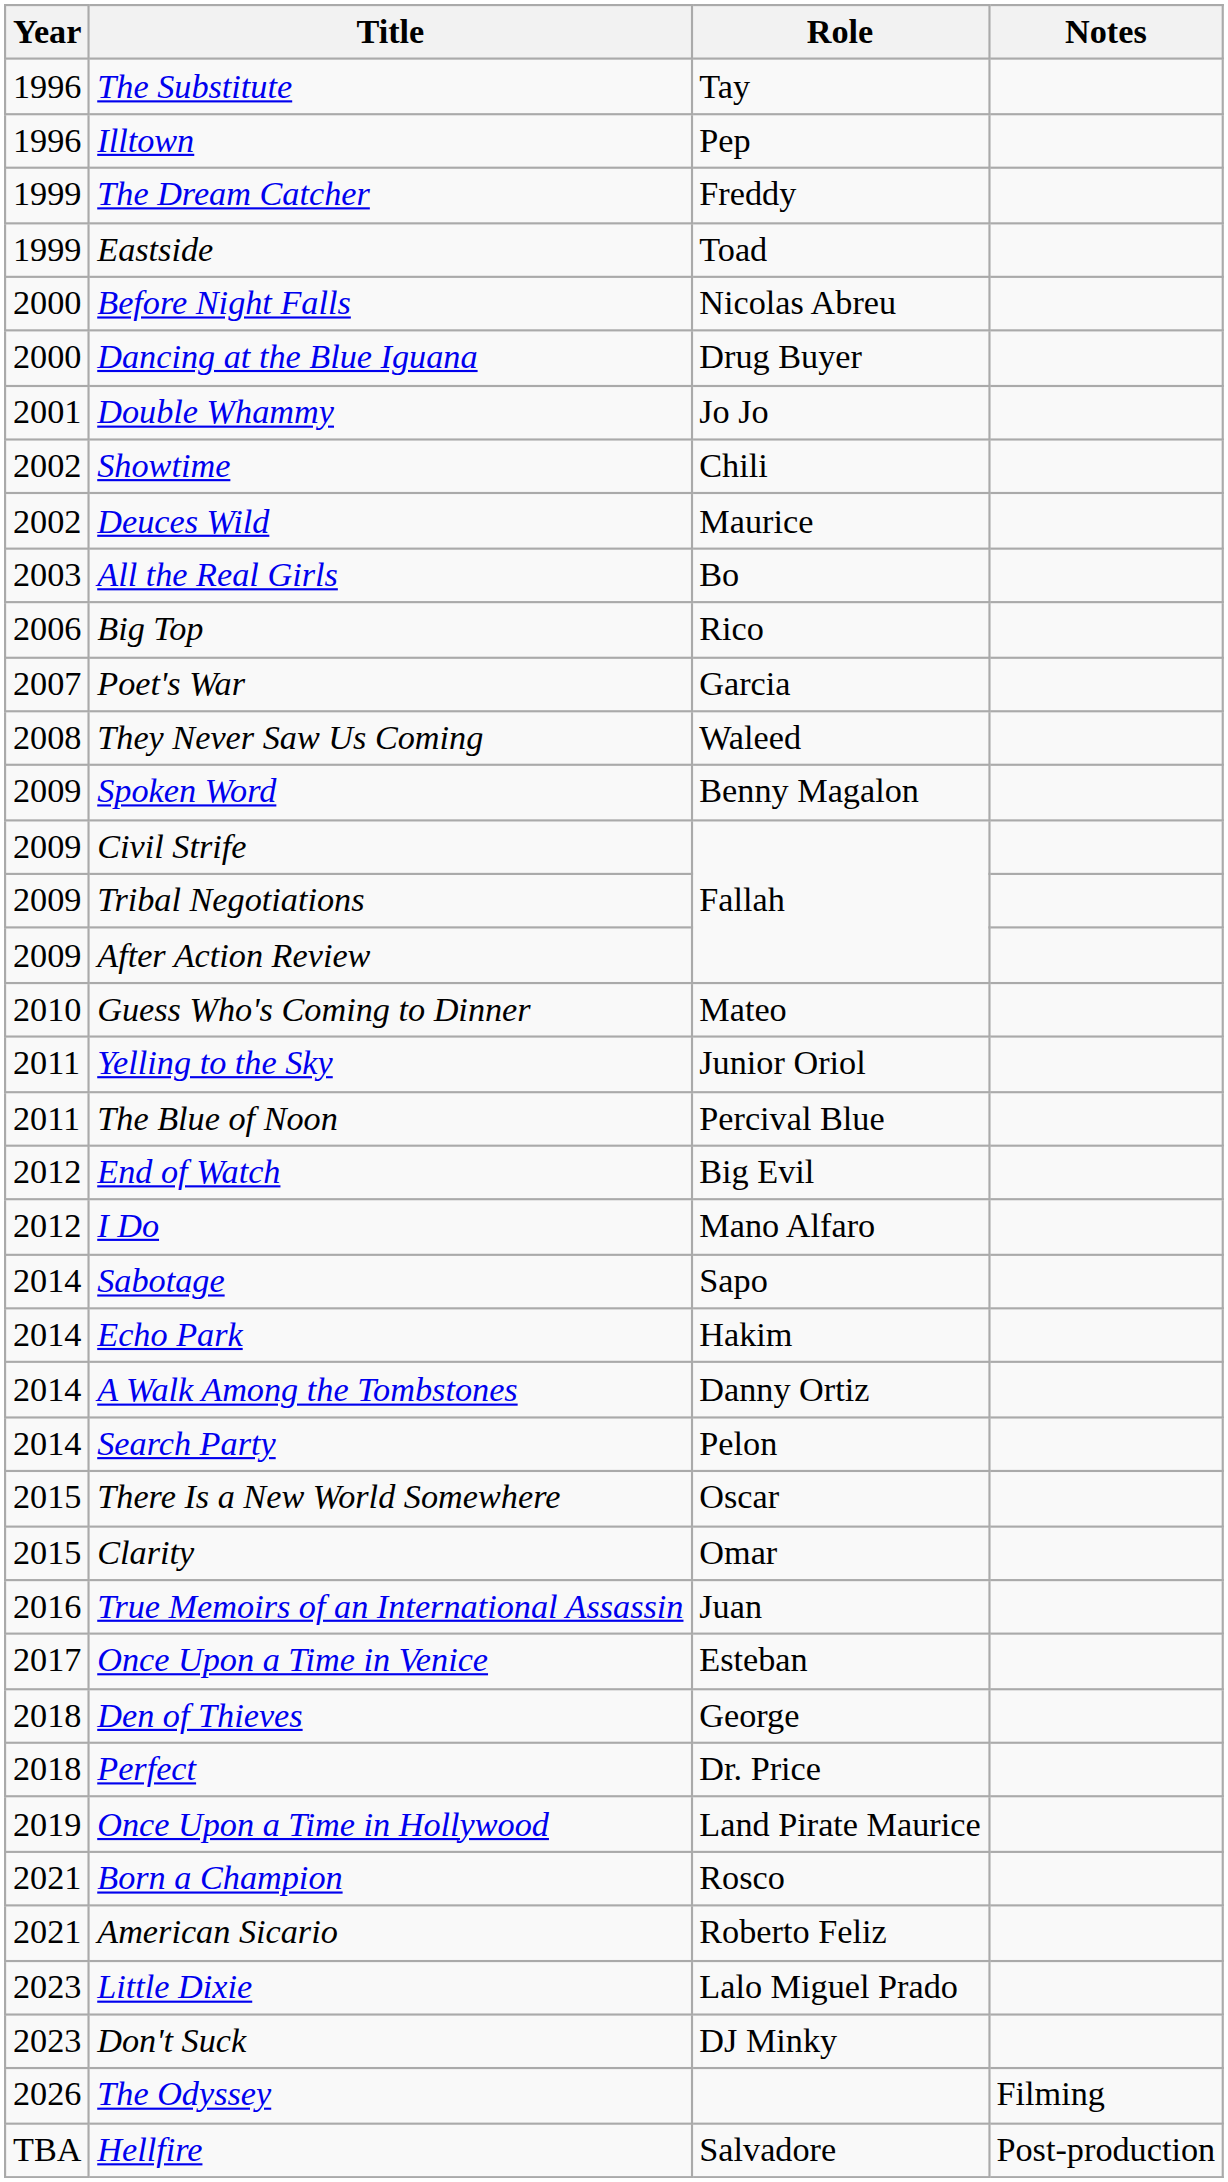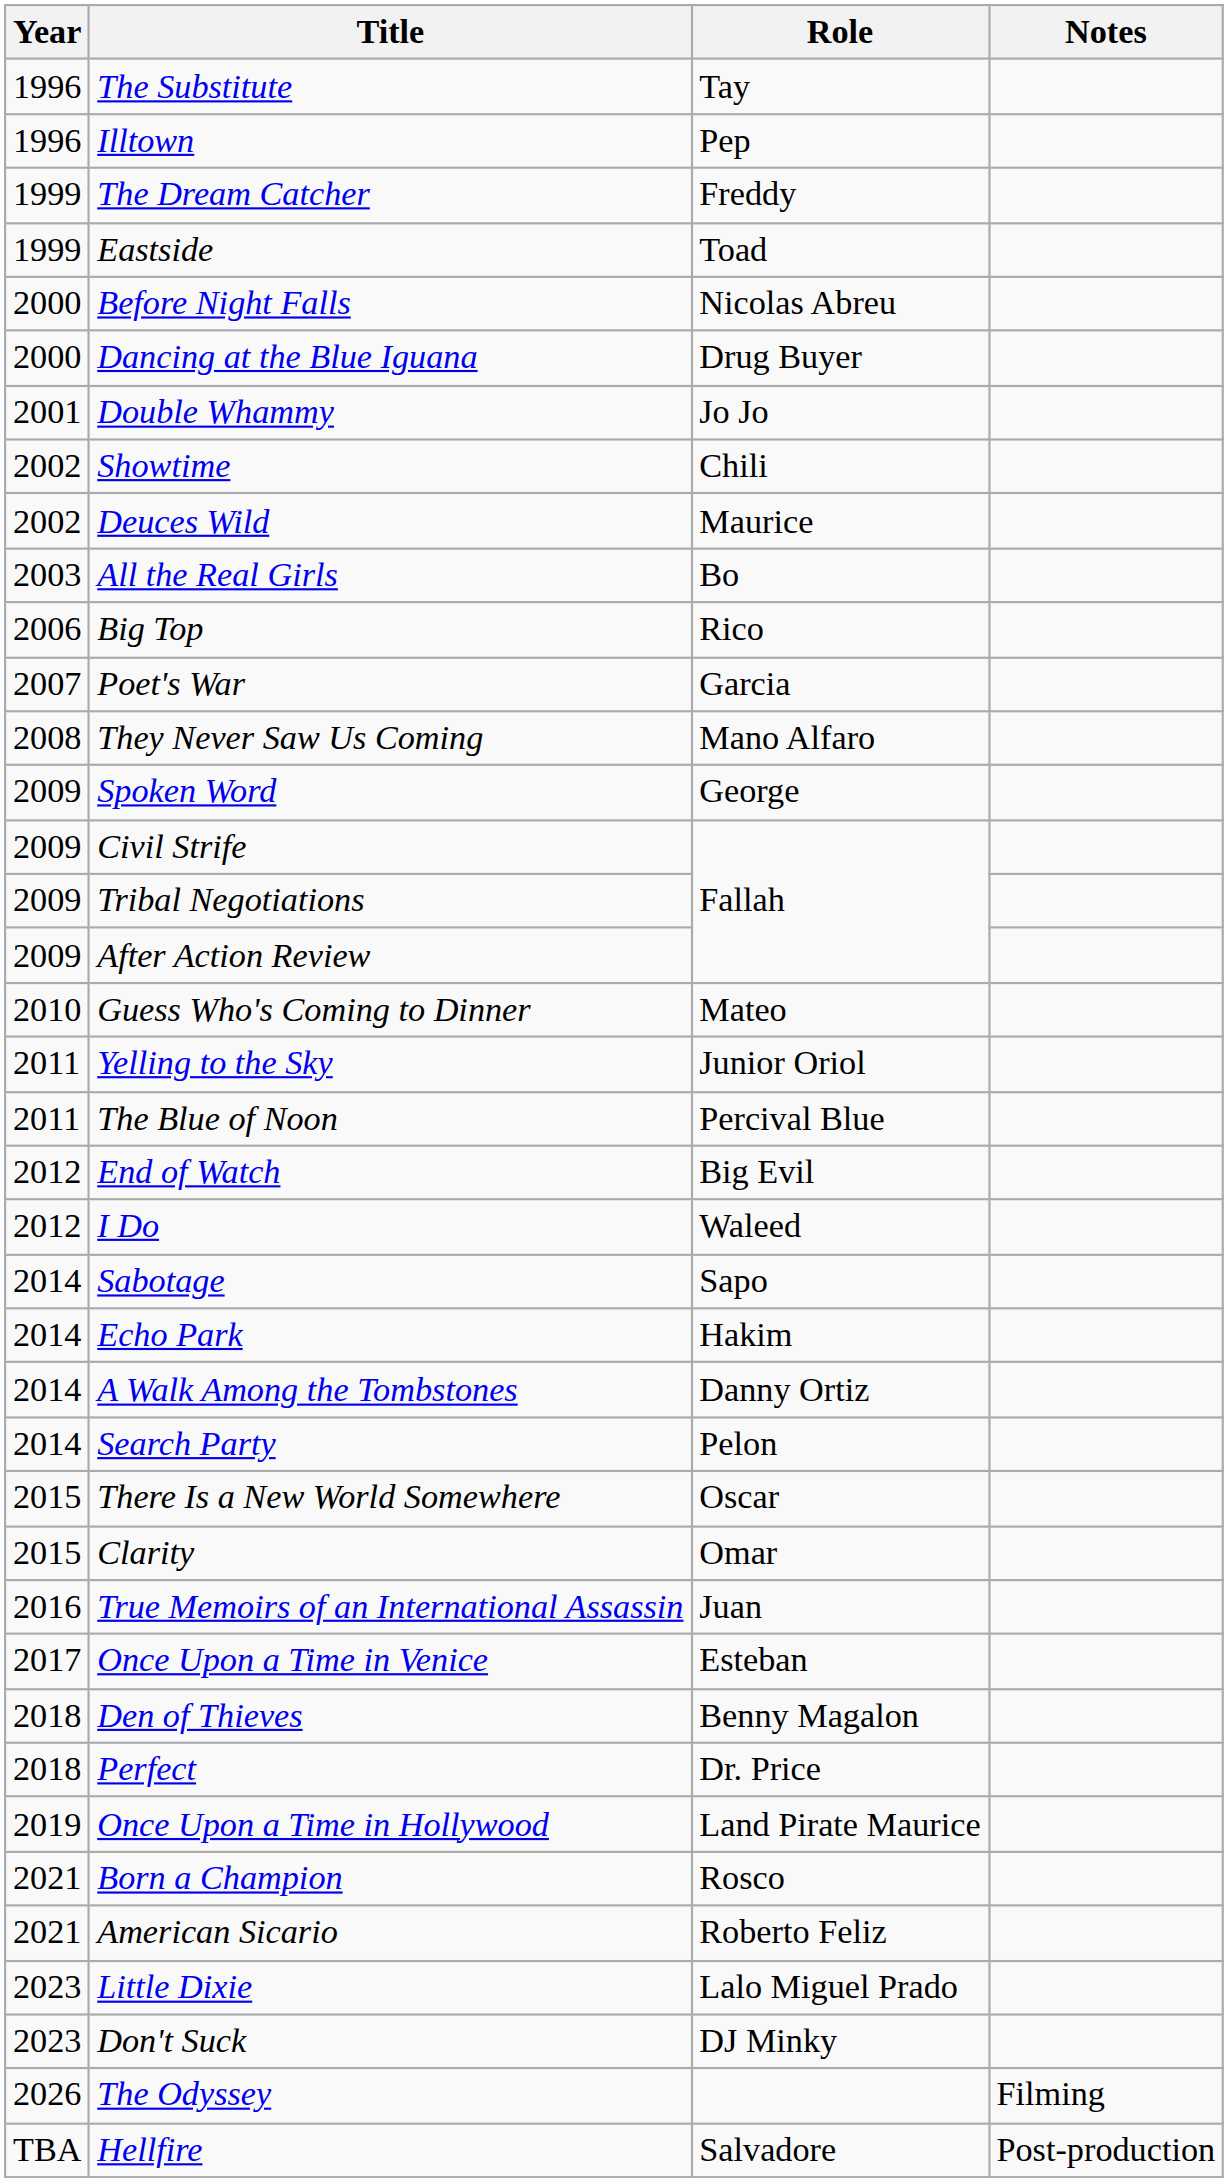They Never Saw Us Coming | Role: Waleed -> Mano Alfaro
Spoken Word | Role: Benny Magalon -> George
I Do | Role: Mano Alfaro -> Waleed
Den of Thieves | Role: George -> Benny Magalon
